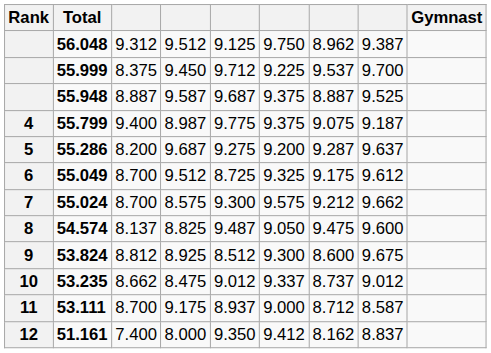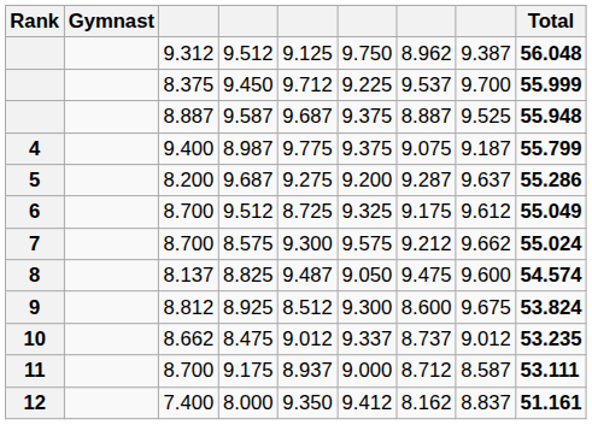columns swapped: Gymnast <-> Total
